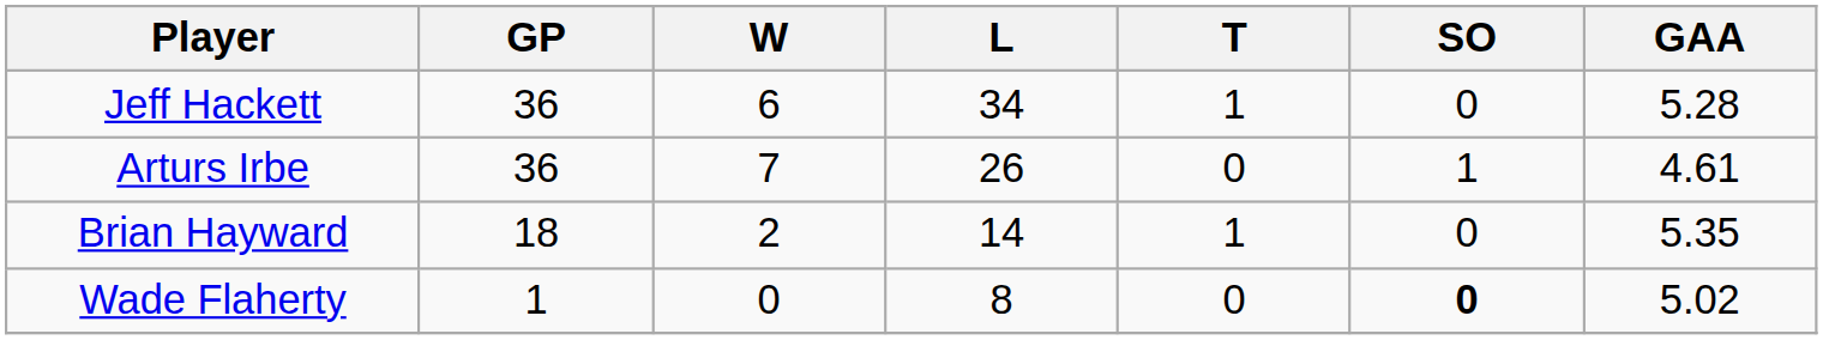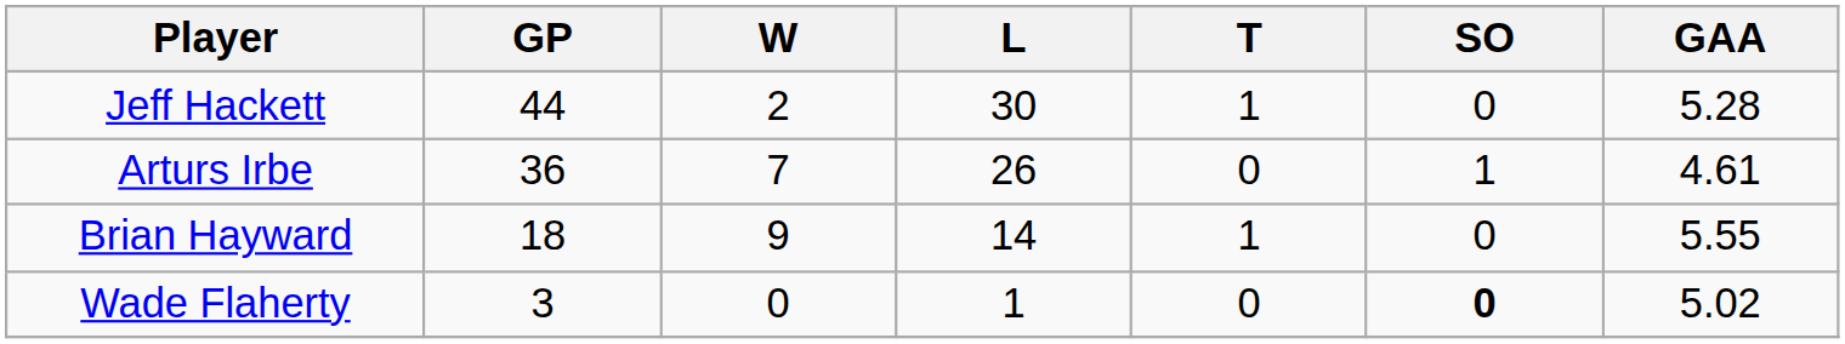Jeff Hackett | GP: 36 -> 44
Jeff Hackett | W: 6 -> 2
Jeff Hackett | L: 34 -> 30
Brian Hayward | W: 2 -> 9
Brian Hayward | GAA: 5.35 -> 5.55
Wade Flaherty | GP: 1 -> 3
Wade Flaherty | L: 8 -> 1
